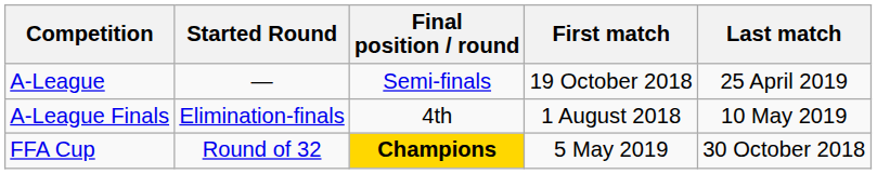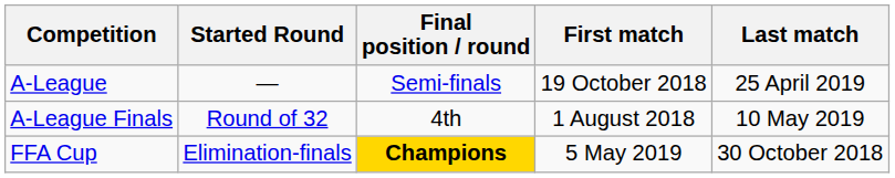A-League Finals | Started Round: Elimination-finals -> Round of 32
FFA Cup | Started Round: Round of 32 -> Elimination-finals
